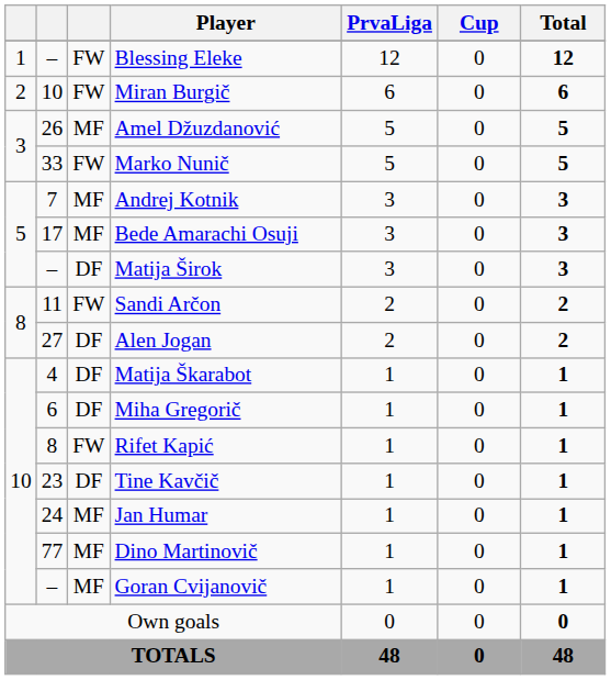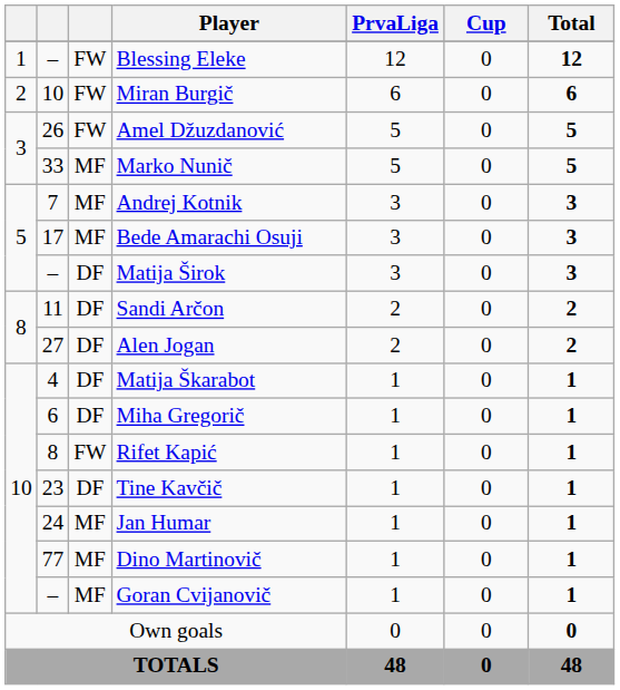Amel Džuzdanović | column 3: MF -> FW
Marko Nunič | column 3: FW -> MF
Sandi Arčon | column 3: FW -> DF
